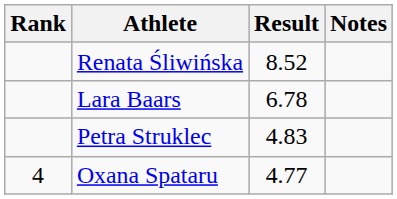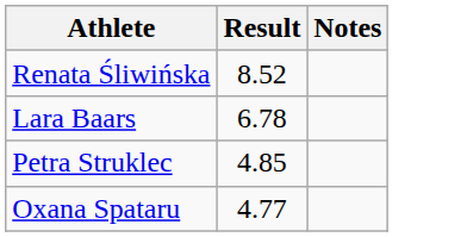- column: Rank | 4
Petra Struklec | Result: 4.83 -> 4.85
